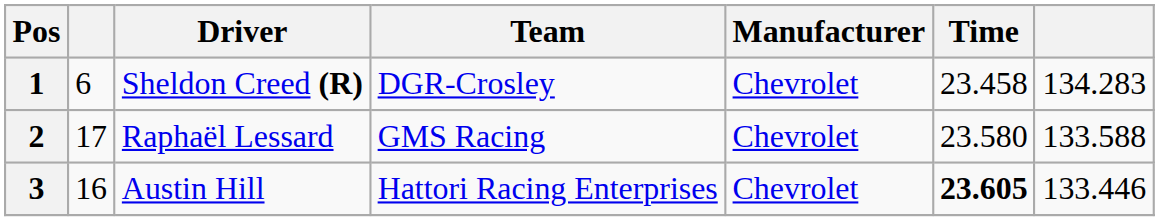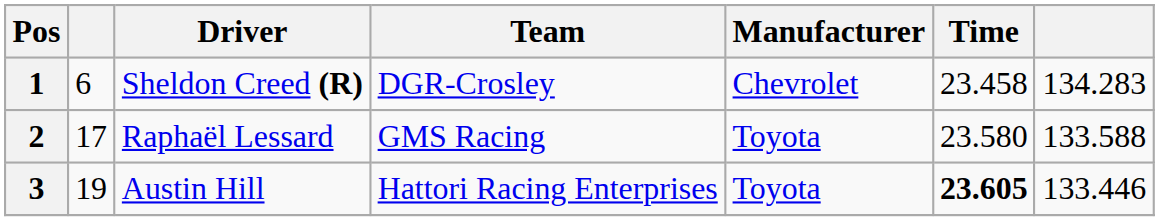Raphaël Lessard | Manufacturer: Chevrolet -> Toyota
Austin Hill | column 2: 16 -> 19
Austin Hill | Manufacturer: Chevrolet -> Toyota
